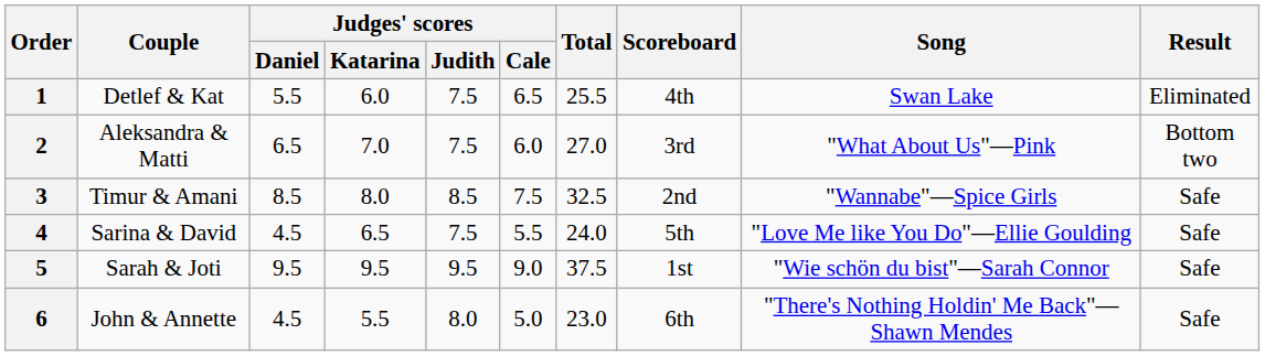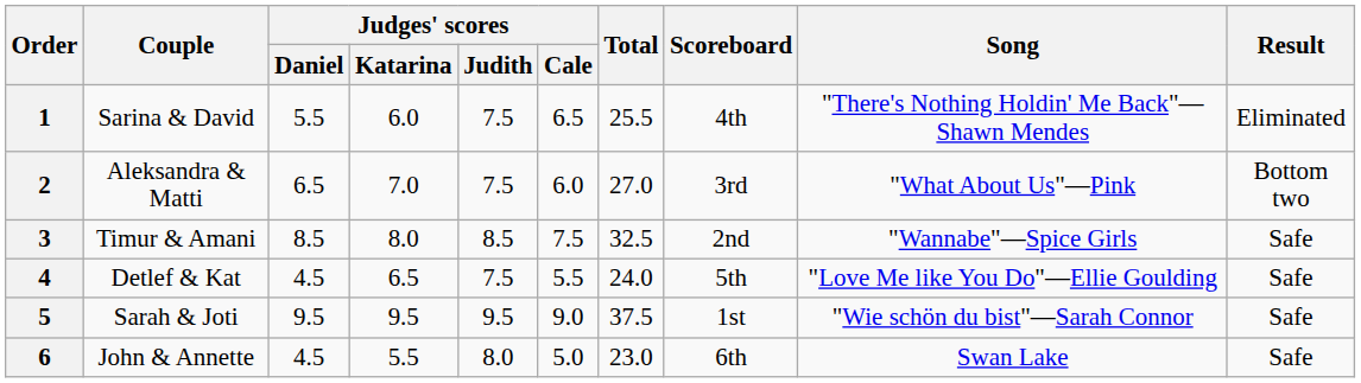1 | Couple: Detlef & Kat -> Sarina & David
1 | Song: Swan Lake -> "There's Nothing Holdin' Me Back"—Shawn Mendes
4 | Couple: Sarina & David -> Detlef & Kat
6 | Song: "There's Nothing Holdin' Me Back"—Shawn Mendes -> Swan Lake
